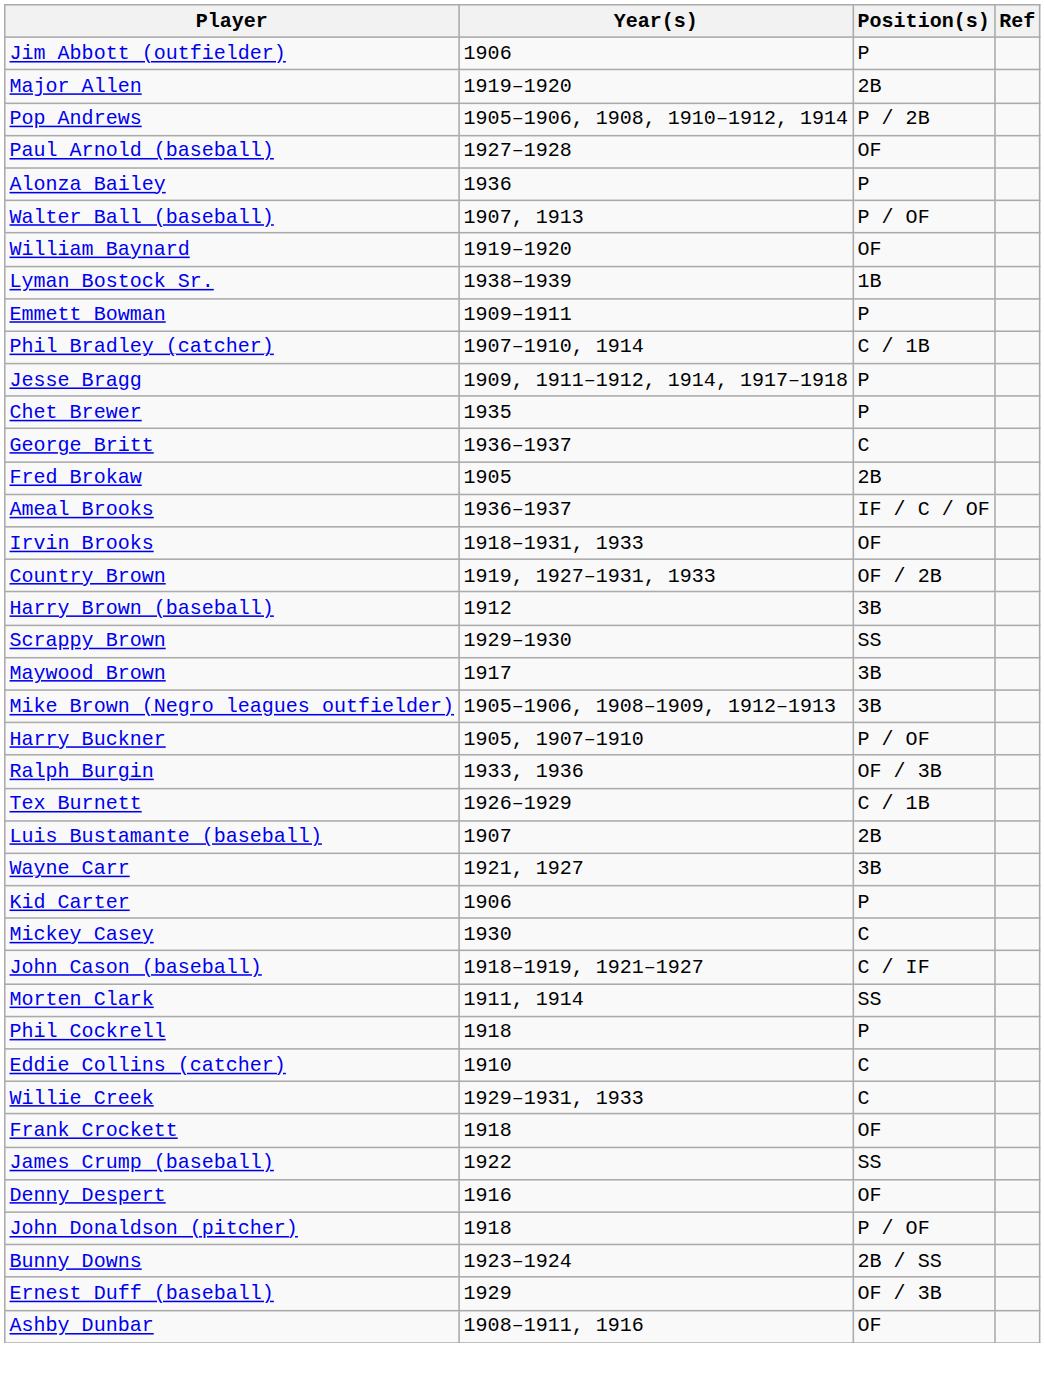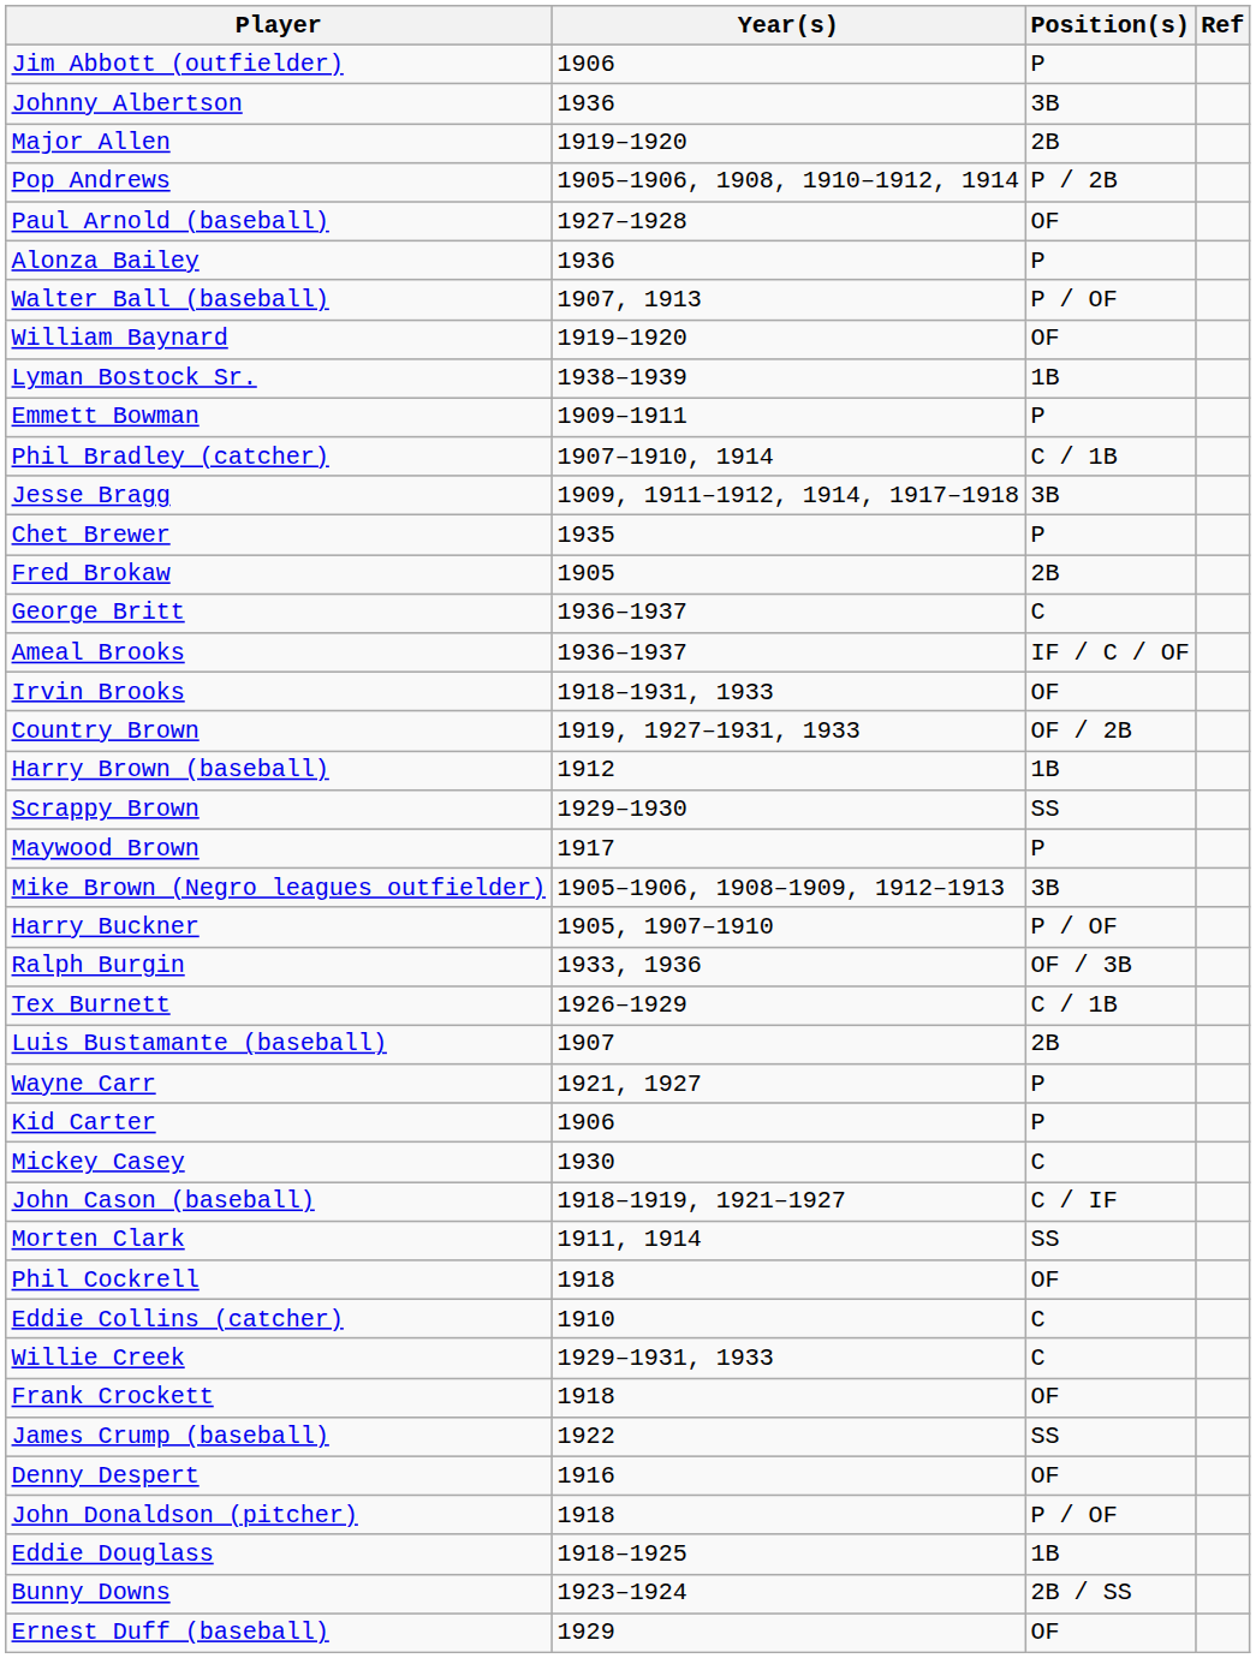+ row: Johnny Albertson | 1936 | 3B
Jesse Bragg | Position(s): P -> 3B
rows swapped: George Britt <-> Fred Brokaw
Harry Brown (baseball) | Position(s): 3B -> 1B
Maywood Brown | Position(s): 3B -> P
Wayne Carr | Position(s): 3B -> P
Phil Cockrell | Position(s): P -> OF
+ row: Eddie Douglass | 1918–1925 | 1B
Ernest Duff (baseball) | Position(s): OF / 3B -> OF
- row: Ashby Dunbar | 1908–1911, 1916 | OF
